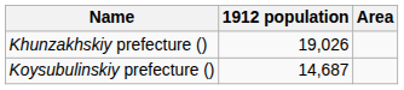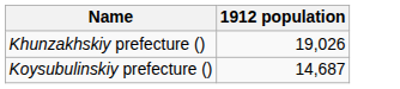- column: Area
